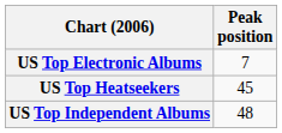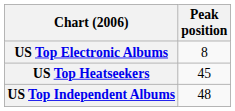US Top Electronic Albums | Peak position: 7 -> 8
